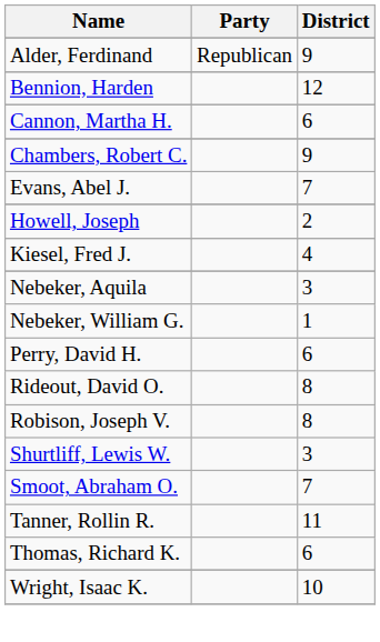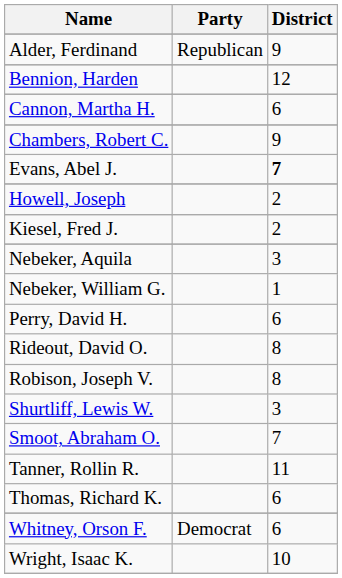Evans, Abel J. | District: normal -> bold
Kiesel, Fred J. | District: 4 -> 2
+ row: Whitney, Orson F. | Democrat | 6
